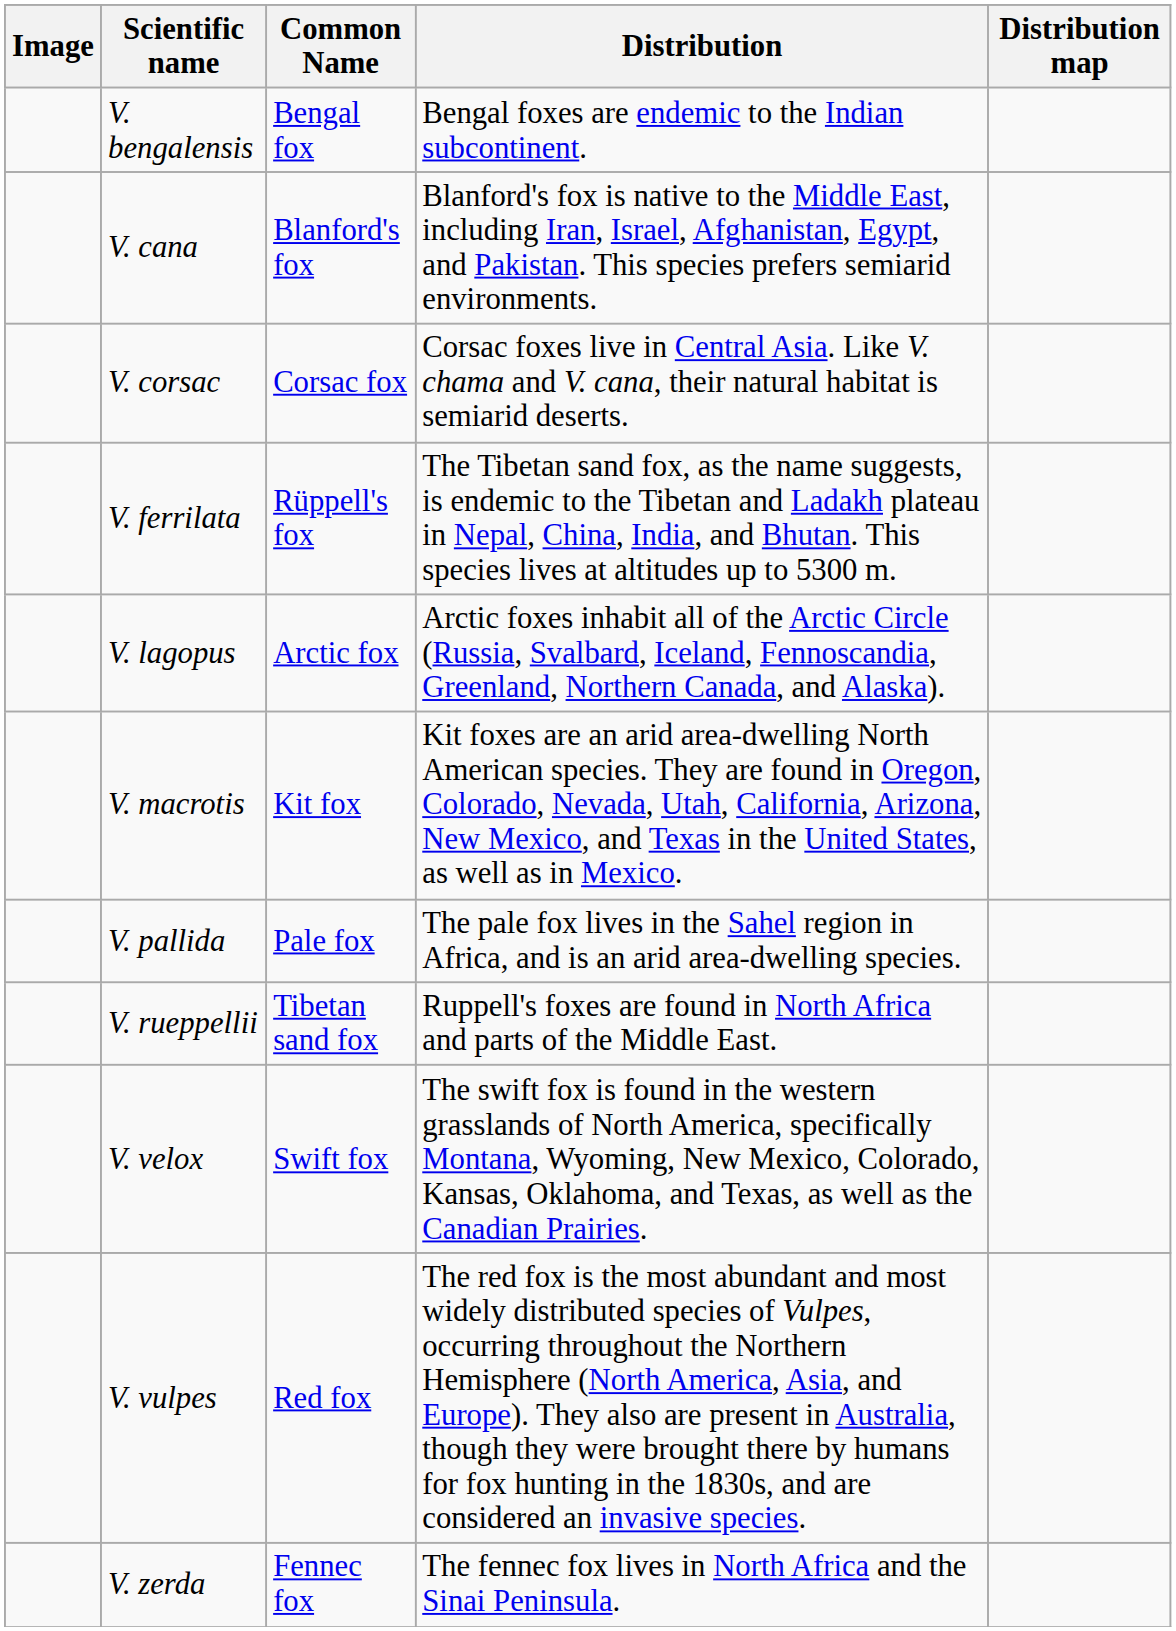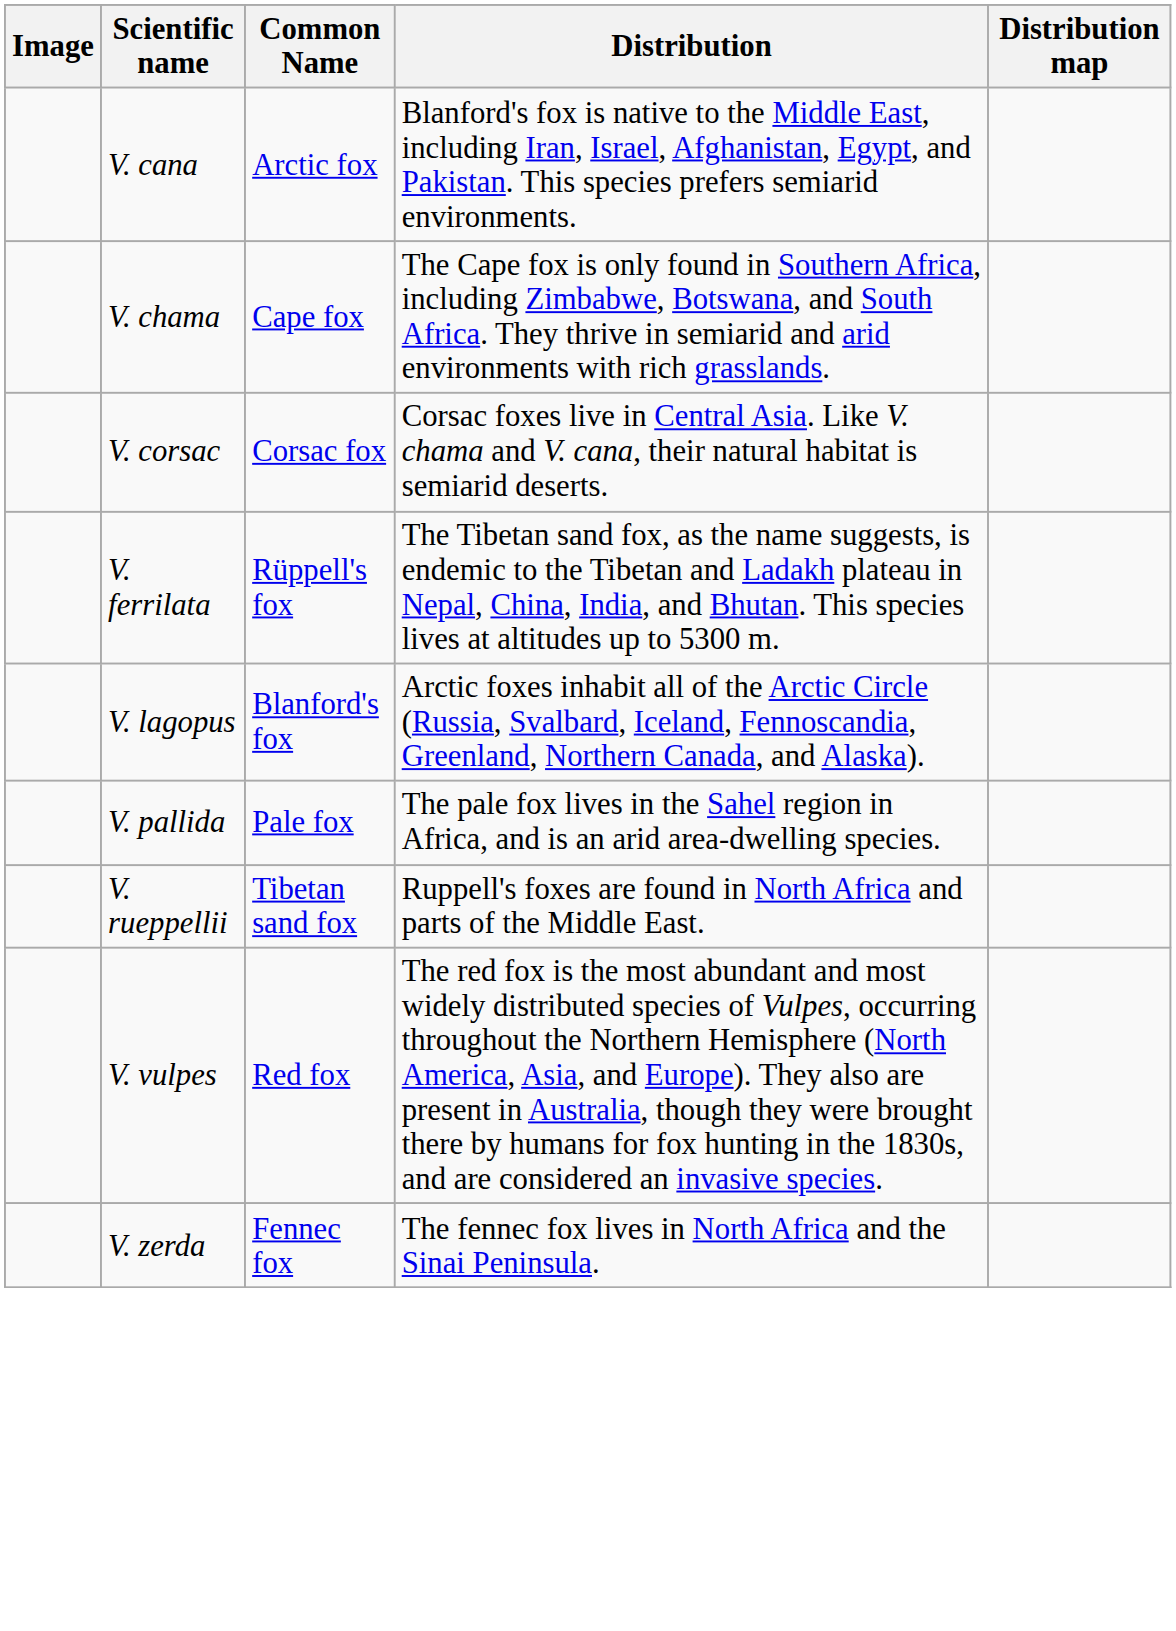- row: V. bengalensis | Bengal fox | Bengal foxes are endemic to the Indian subcontinent.
V. cana | Common Name: Blanford's fox -> Arctic fox
+ row: V. chama | Cape fox | The Cape fox is only found in Southern Africa, including Zimbabwe, Botswana, and South Africa. They thrive in semiarid and arid environments with rich grasslands.
V. lagopus | Common Name: Arctic fox -> Blanford's fox
- row: V. macrotis | Kit fox | Kit foxes are an arid area-dwelling North American species. They are found in Oregon, Colorado, Nevada, Utah, California, Arizona, New Mexico, and Texas in the United States, as well as in Mexico.
- row: V. velox | Swift fox | The swift fox is found in the western grasslands of North America, specifically Montana, Wyoming, New Mexico, Colorado, Kansas, Oklahoma, and Texas, as well as the Canadian Prairies.
